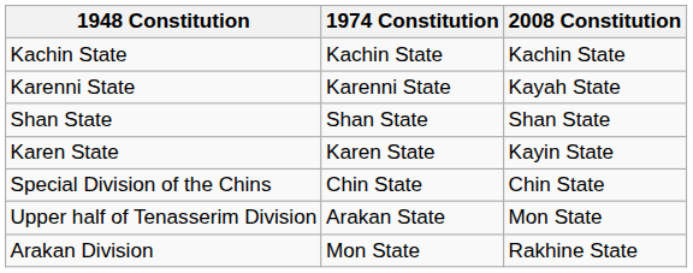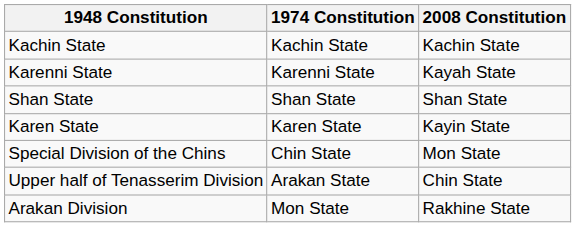Special Division of the Chins | 2008 Constitution: Chin State -> Mon State
Upper half of Tenasserim Division | 2008 Constitution: Mon State -> Chin State
